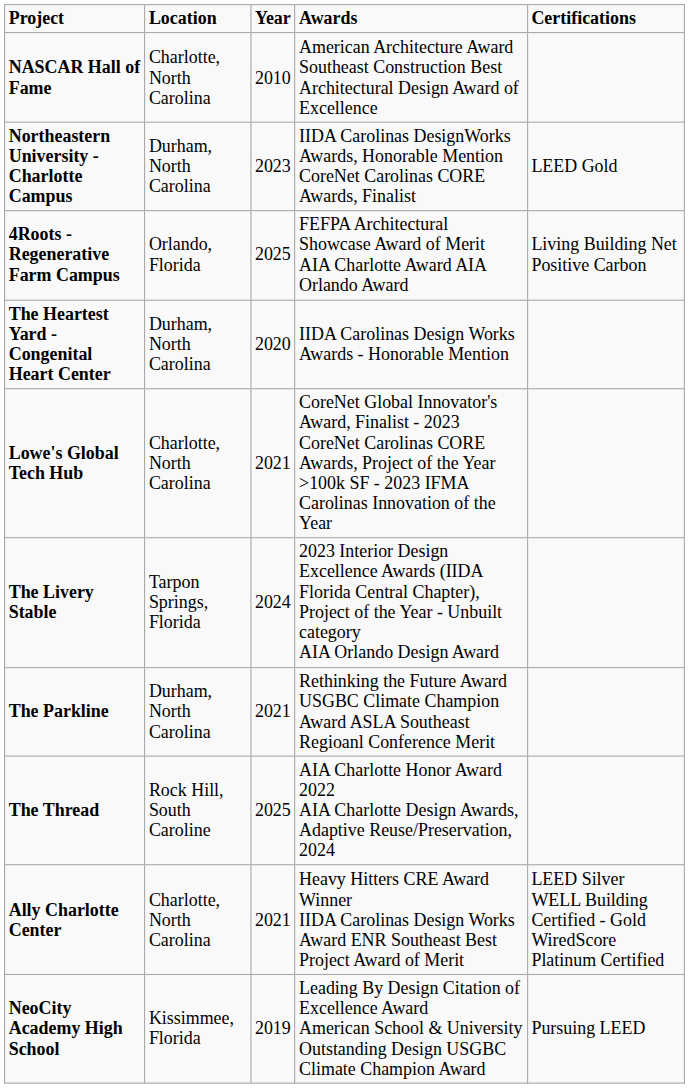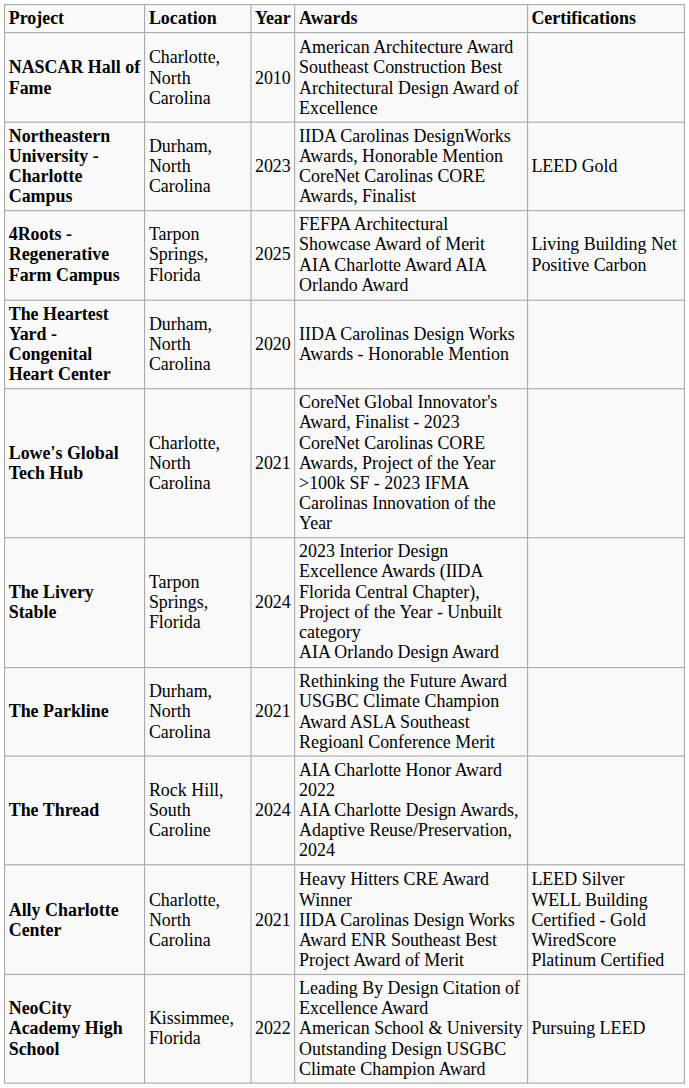4Roots - Regenerative Farm Campus | Location: Orlando, Florida -> Tarpon Springs, Florida
The Thread | Year: 2025 -> 2024
NeoCity Academy High School | Year: 2019 -> 2022
